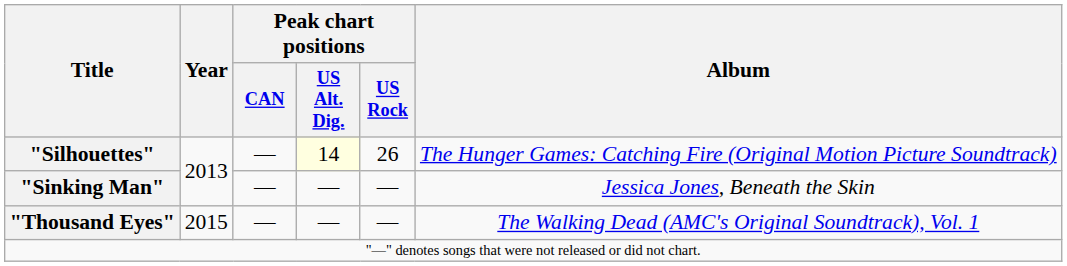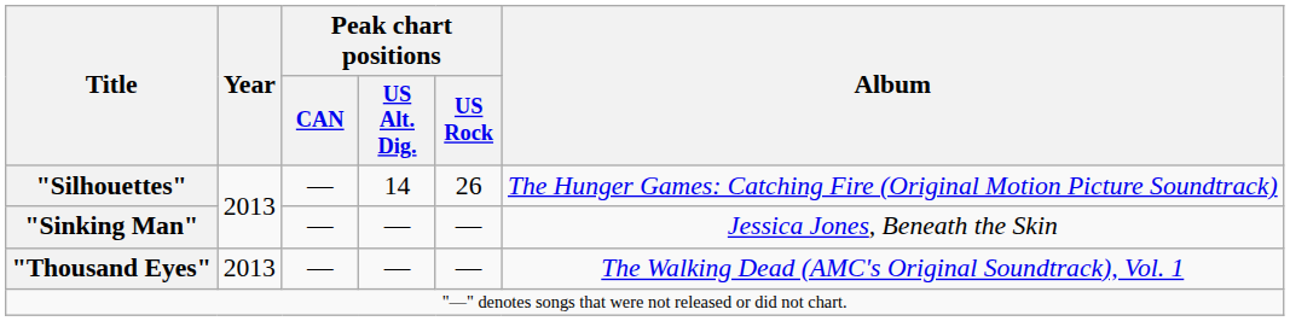"Silhouettes" | Peak chart positions / US Alt. Dig.: lightyellow background -> no background
"Thousand Eyes" | Year: 2015 -> 2013
